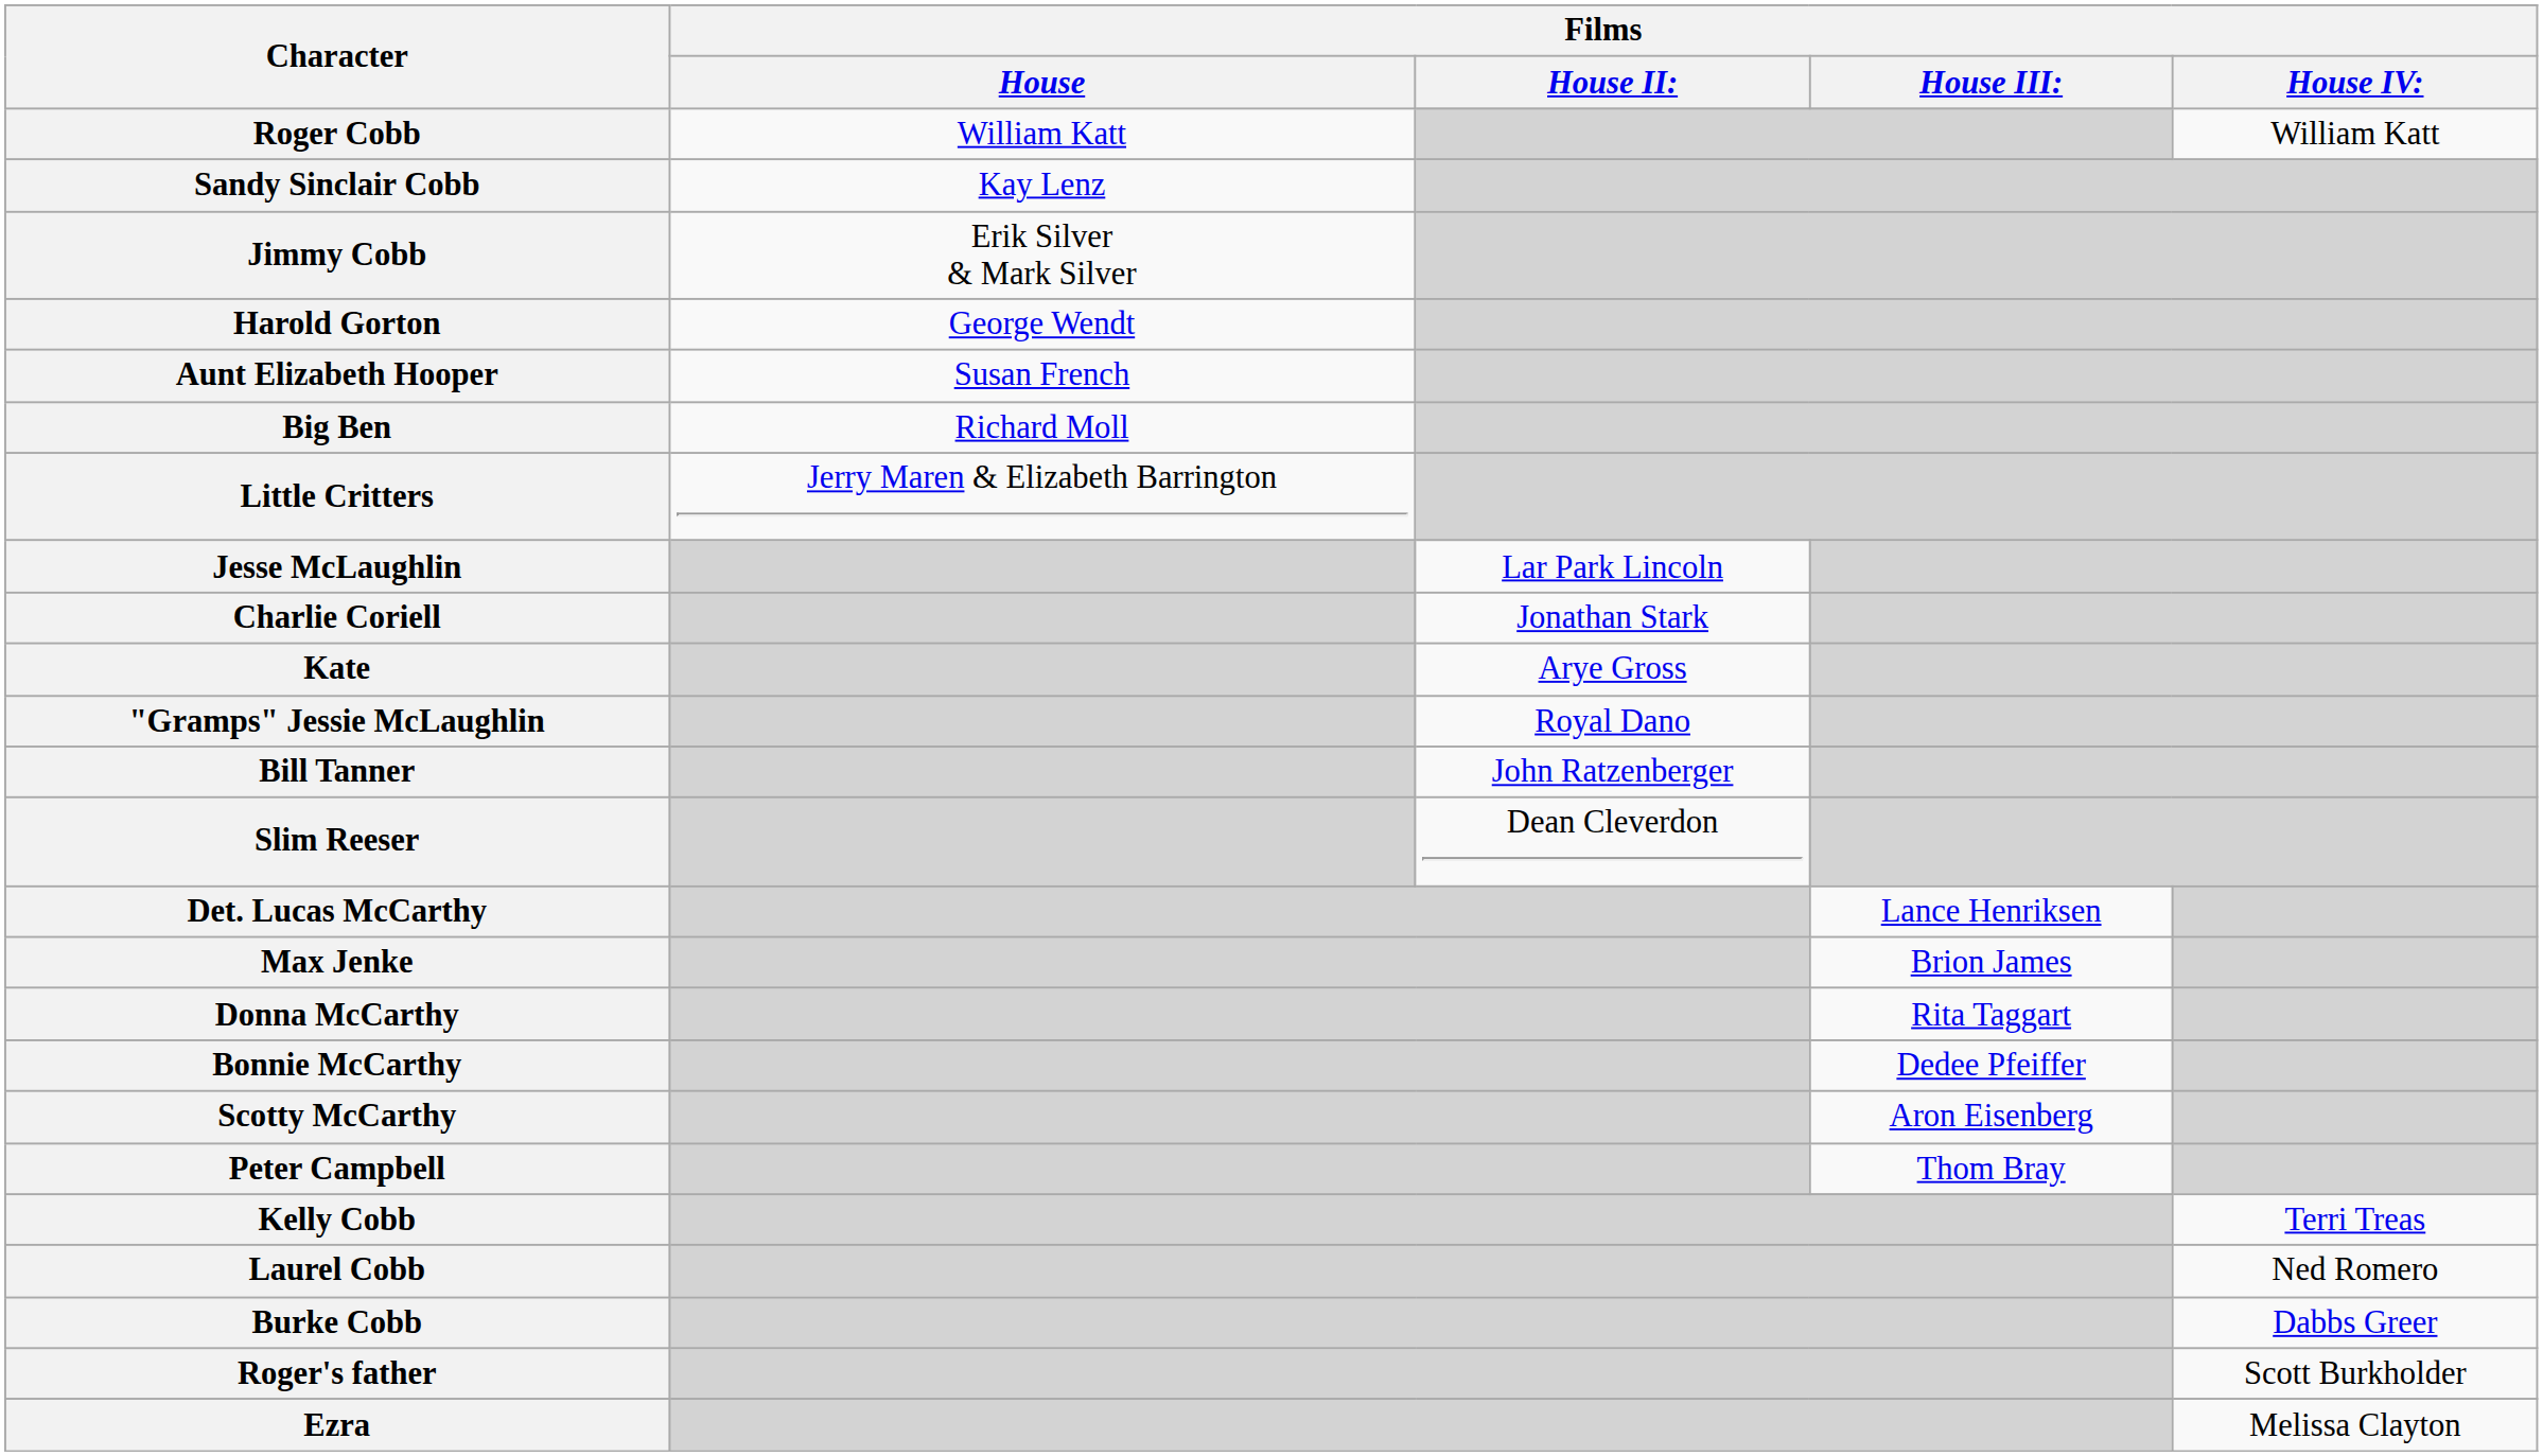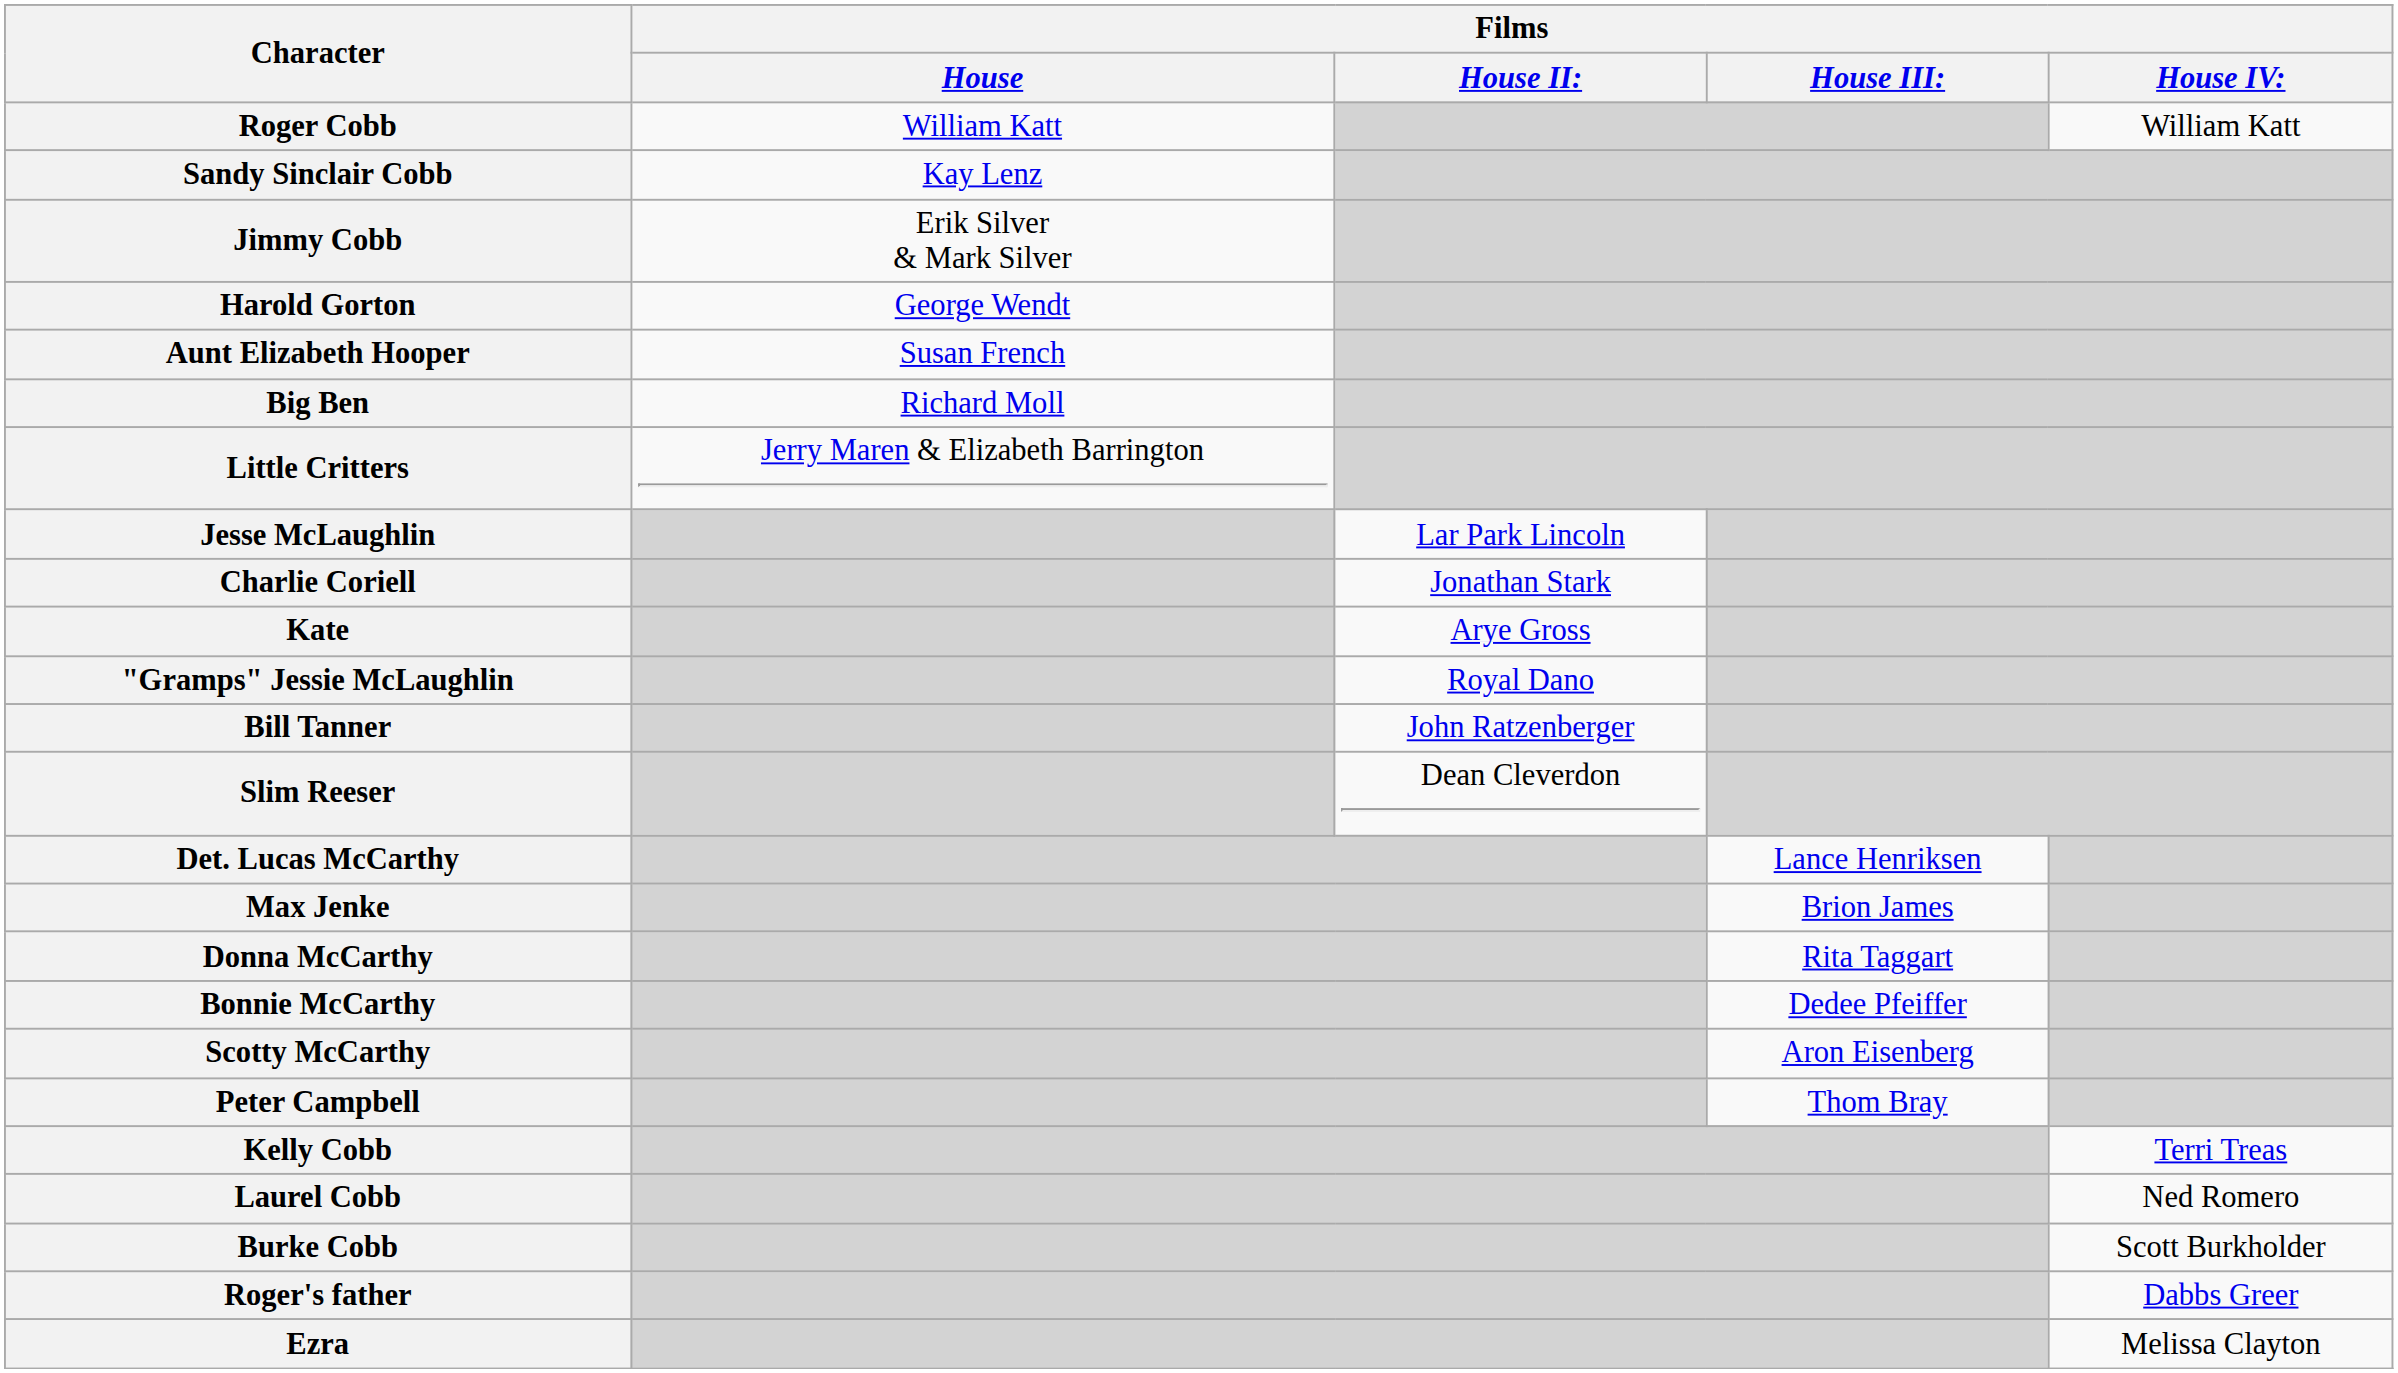Burke Cobb | Films / House IV:: Dabbs Greer -> Scott Burkholder
Roger's father | Films / House IV:: Scott Burkholder -> Dabbs Greer
